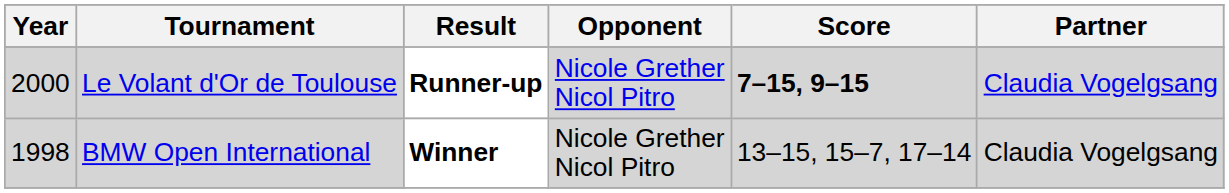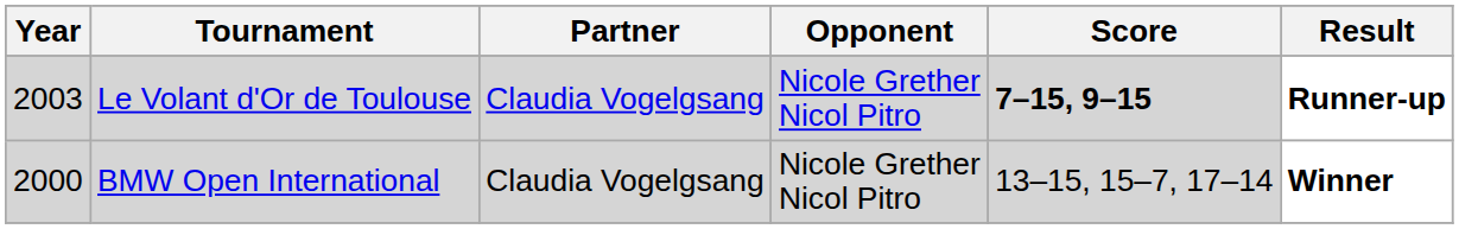columns swapped: Partner <-> Result
Le Volant d'Or de Toulouse | Year: 2000 -> 2003
BMW Open International | Year: 1998 -> 2000
